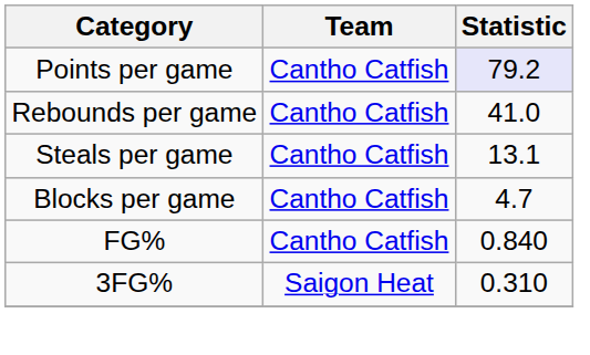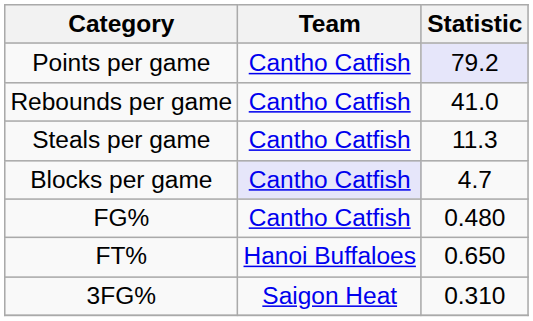Steals per game | Statistic: 13.1 -> 11.3
Blocks per game | Team: no background -> lavender background
FG% | Statistic: 0.840 -> 0.480
+ row: FT% | Hanoi Buffaloes | 0.650
